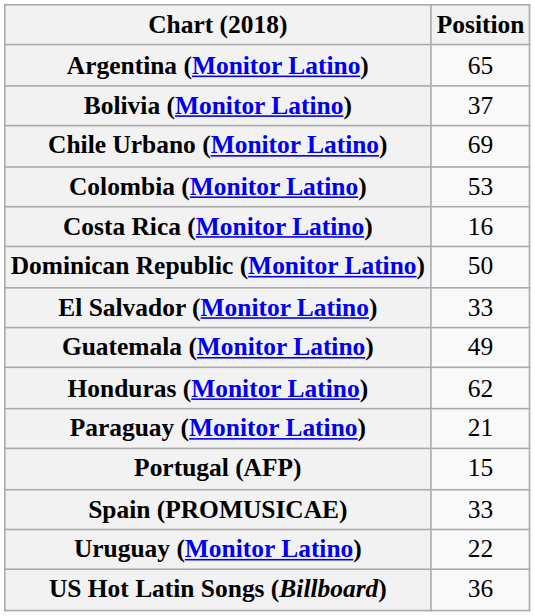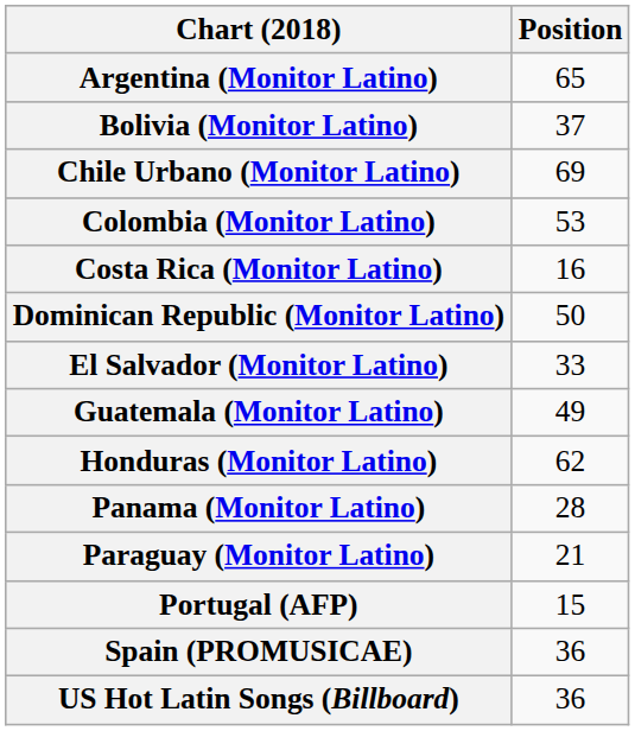+ row: Panama (Monitor Latino) | 28
Spain (PROMUSICAE) | Position: 33 -> 36
- row: Uruguay (Monitor Latino) | 22
